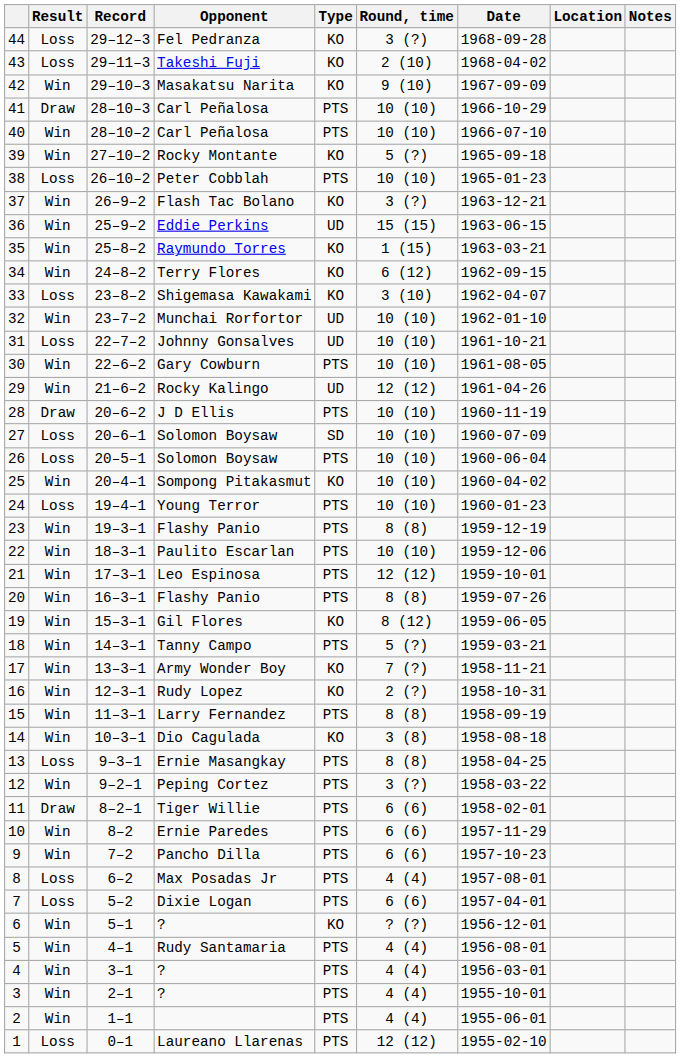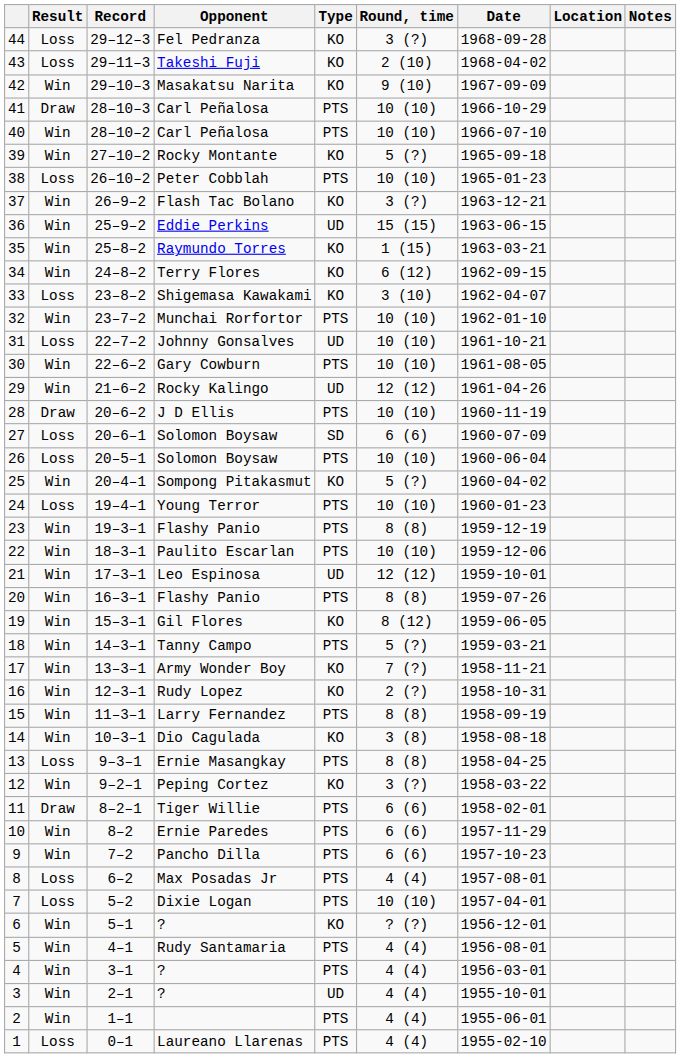32 | Type: UD -> PTS
27 | Round, time: 10 (10) -> 6 (6)
25 | Round, time: 10 (10) -> 5 (?)
21 | Type: PTS -> UD
12 | Type: PTS -> KO
7 | Round, time: 6 (6) -> 10 (10)
3 | Type: PTS -> UD
1 | Round, time: 12 (12) -> 4 (4)
